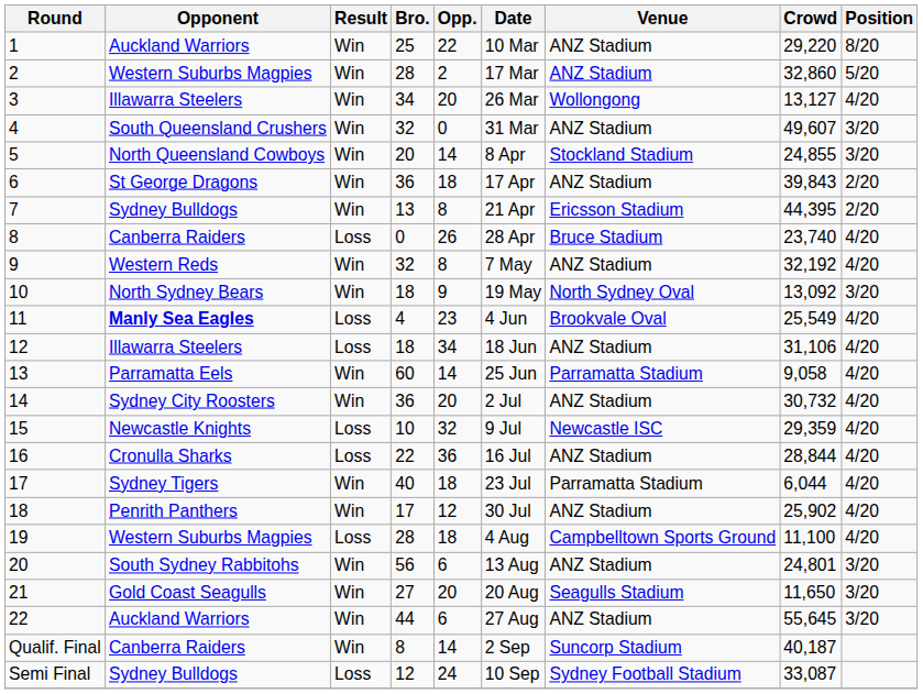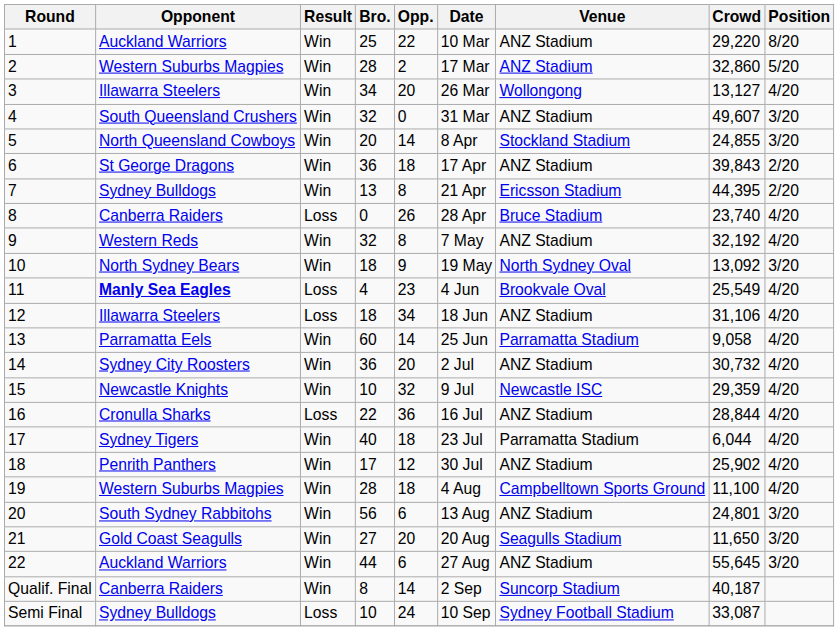15 | Result: Loss -> Win
19 | Result: Loss -> Win
Semi Final | Bro.: 12 -> 10
